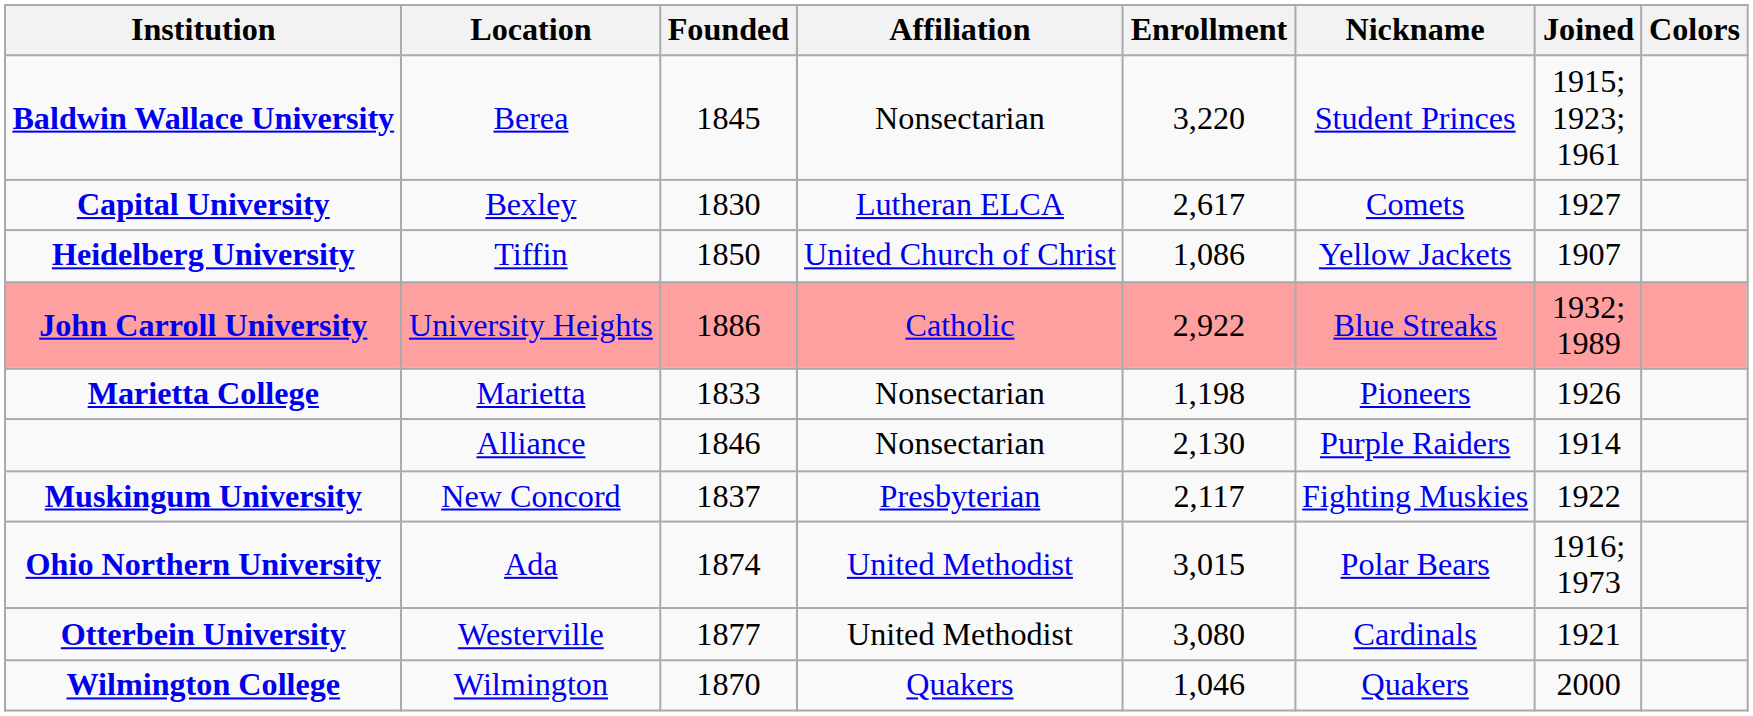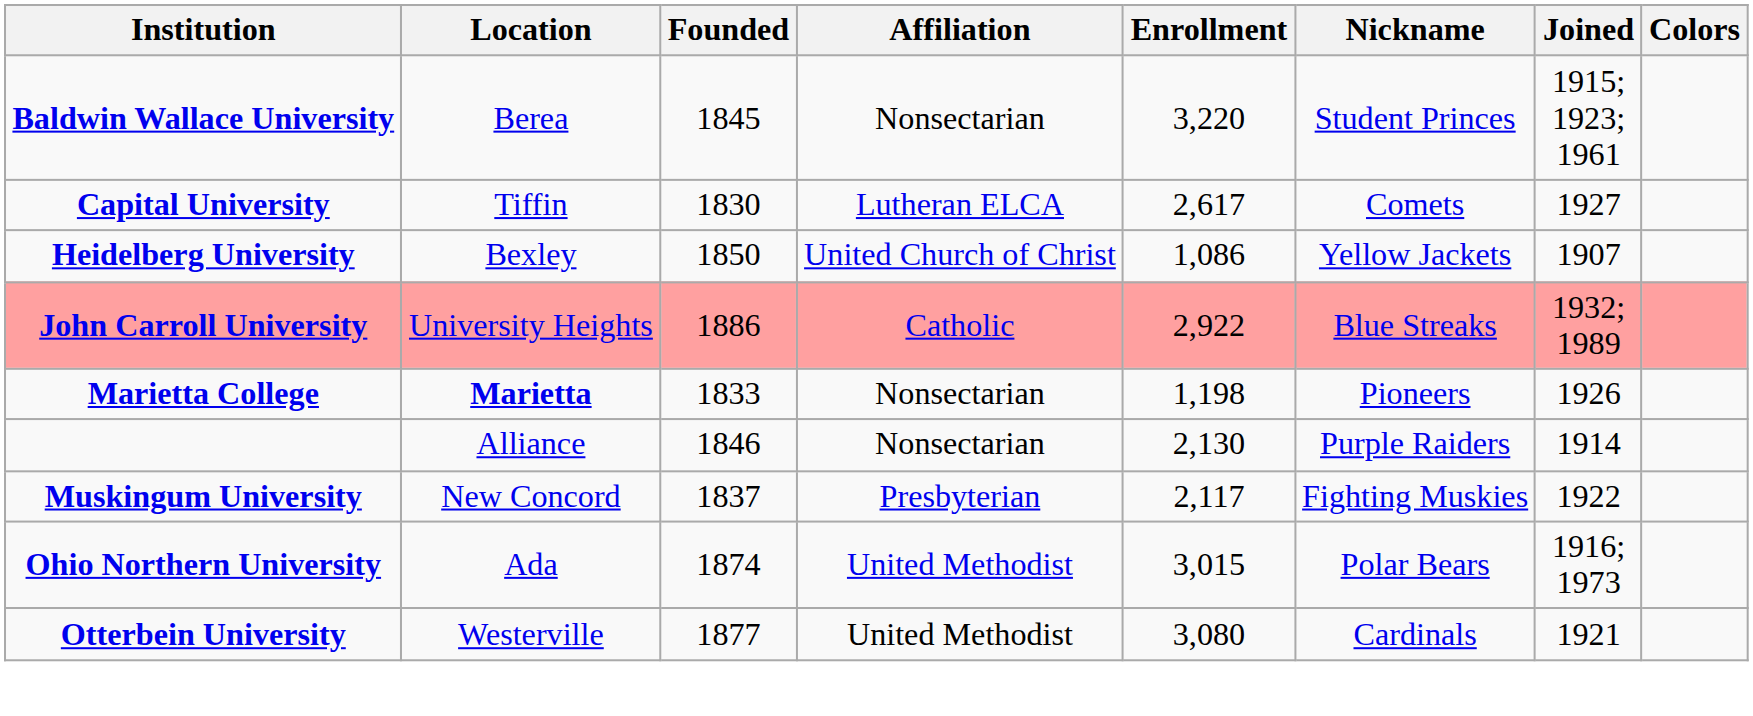Capital University | Location: Bexley -> Tiffin
Heidelberg University | Location: Tiffin -> Bexley
Marietta College | Location: normal -> bold
- row: Wilmington College | Wilmington | 1870 | Quakers | 1,046 | Quakers | 2000
